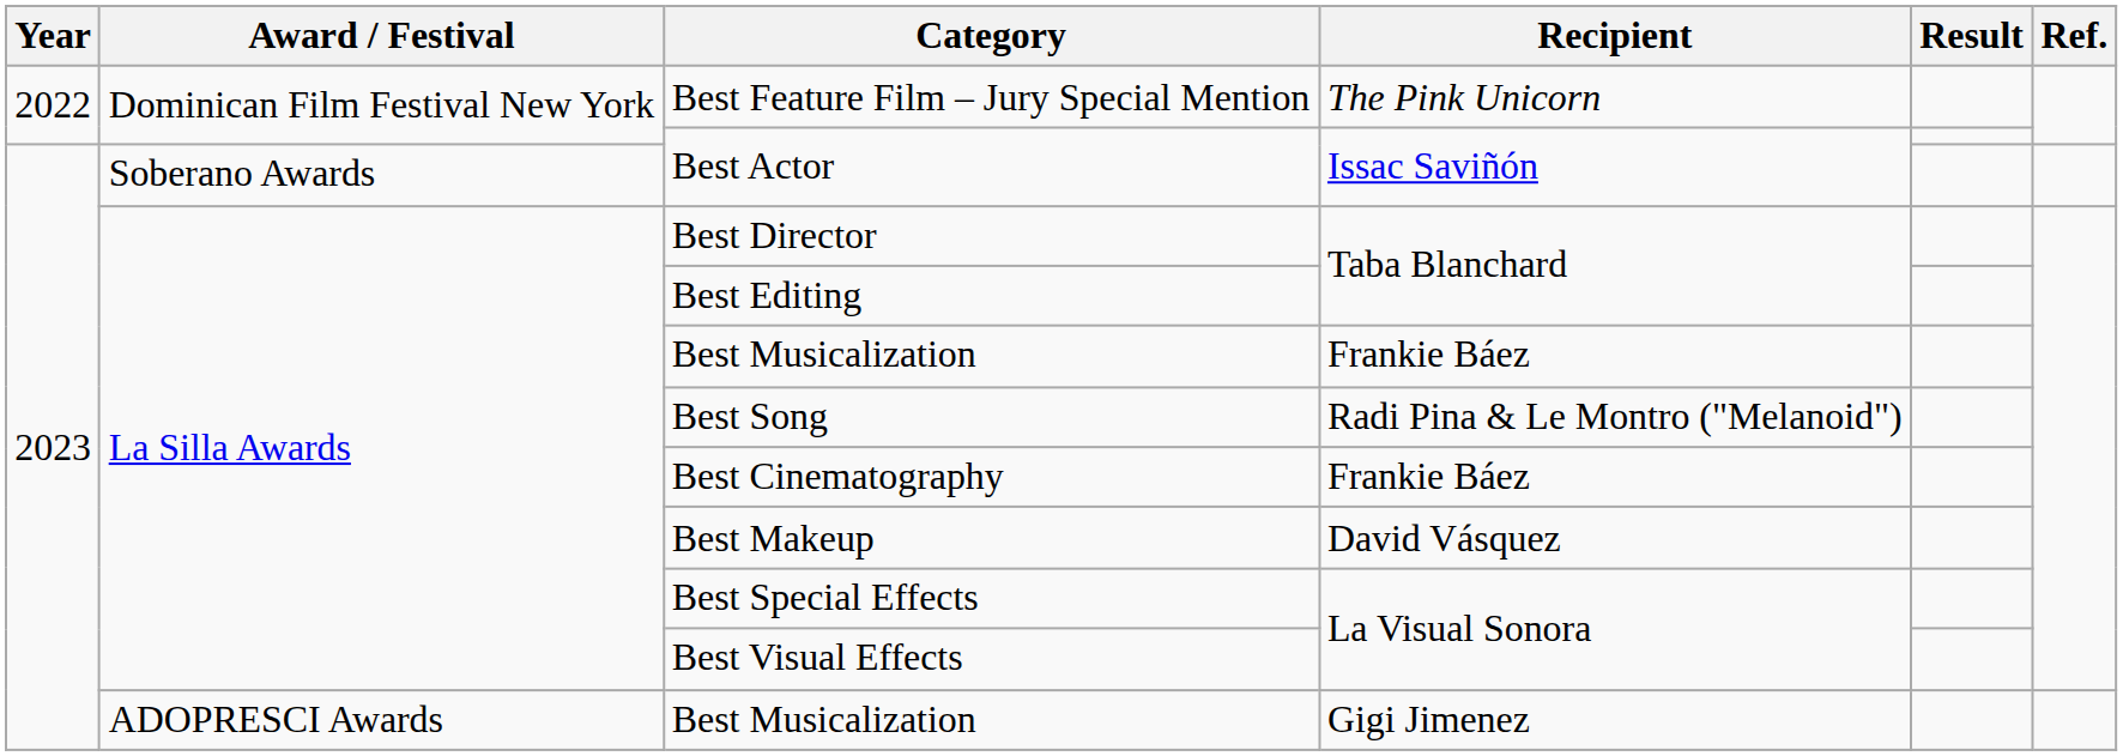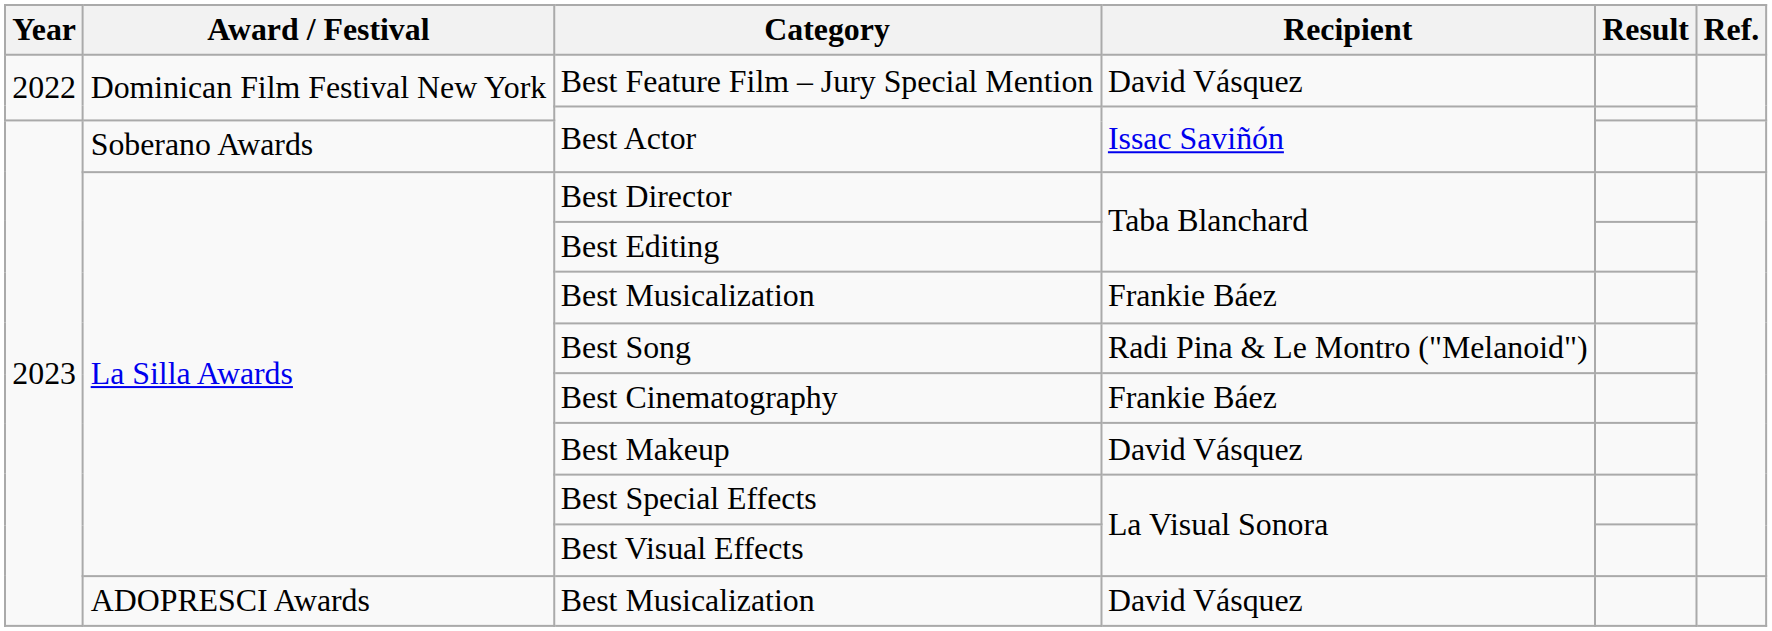Best Feature Film – Jury Special Mention | Recipient: The Pink Unicorn -> David Vásquez
ADOPRESCI Awards / Best Musicalization | Recipient: Gigi Jimenez -> David Vásquez
